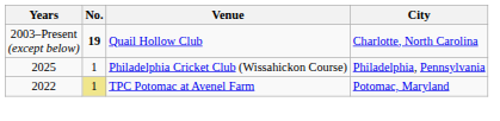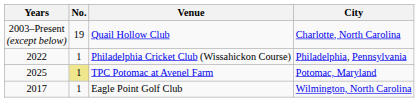Quail Hollow Club | No.: bold -> normal
Philadelphia Cricket Club (Wissahickon Course) | Years: 2025 -> 2022
TPC Potomac at Avenel Farm | Years: 2022 -> 2025
+ row: 2017 | 1 | Eagle Point Golf Club | Wilmington, North Carolina
